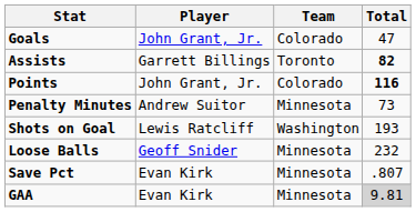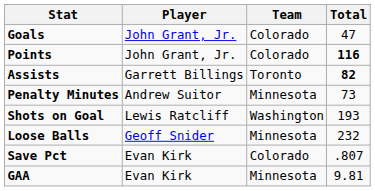rows swapped: Assists <-> Points
Save Pct | Team: Minnesota -> Colorado
GAA | Total: lightgrey background -> no background
